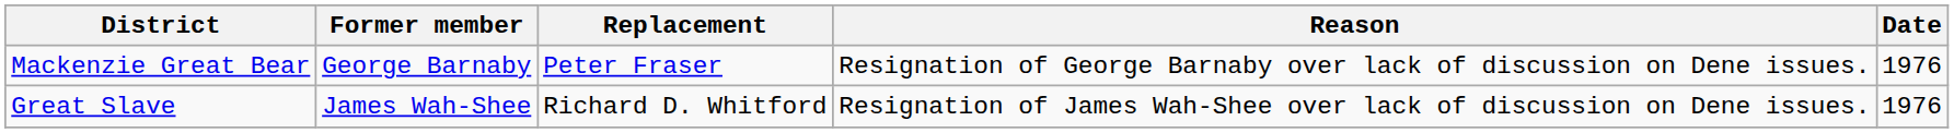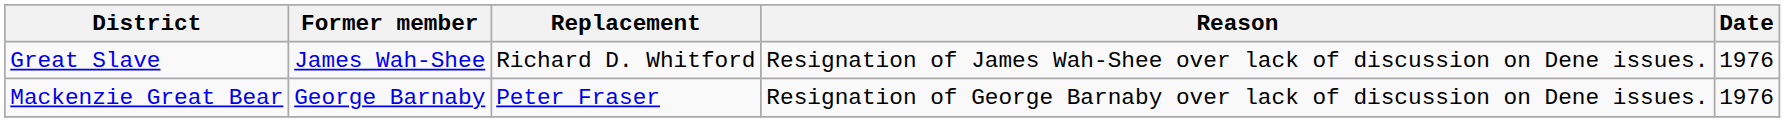rows swapped: Great Slave <-> Mackenzie Great Bear
